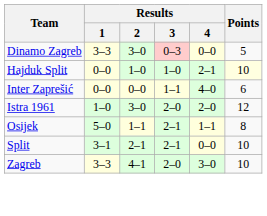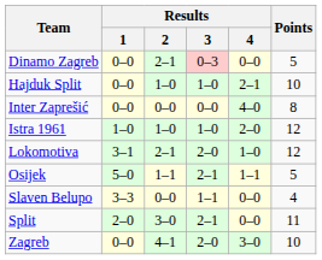Dinamo Zagreb | Results / 1: 3–3 -> 0–0
Dinamo Zagreb | Results / 2: 3–0 -> 2–1
Hajduk Split | Points: lightyellow background -> no background
Inter Zaprešić | Results / 3: 1–1 -> 0–0
Inter Zaprešić | Points: 6 -> 8
Istra 1961 | Results / 2: 3–0 -> 1–0
Istra 1961 | Results / 3: 2–0 -> 1–0
+ row: Lokomotiva | 3–1 | 2–1 | 2–0 | 1–0 | 12
Osijek | Points: 8 -> 5
+ row: Slaven Belupo | 3–3 | 0–0 | 1–1 | 0–0 | 4
Split | Results / 1: 3–1 -> 2–0
Split | Results / 2: 2–1 -> 3–0
Split | Points: 10 -> 11
Zagreb | Results / 1: 3–3 -> 0–0
